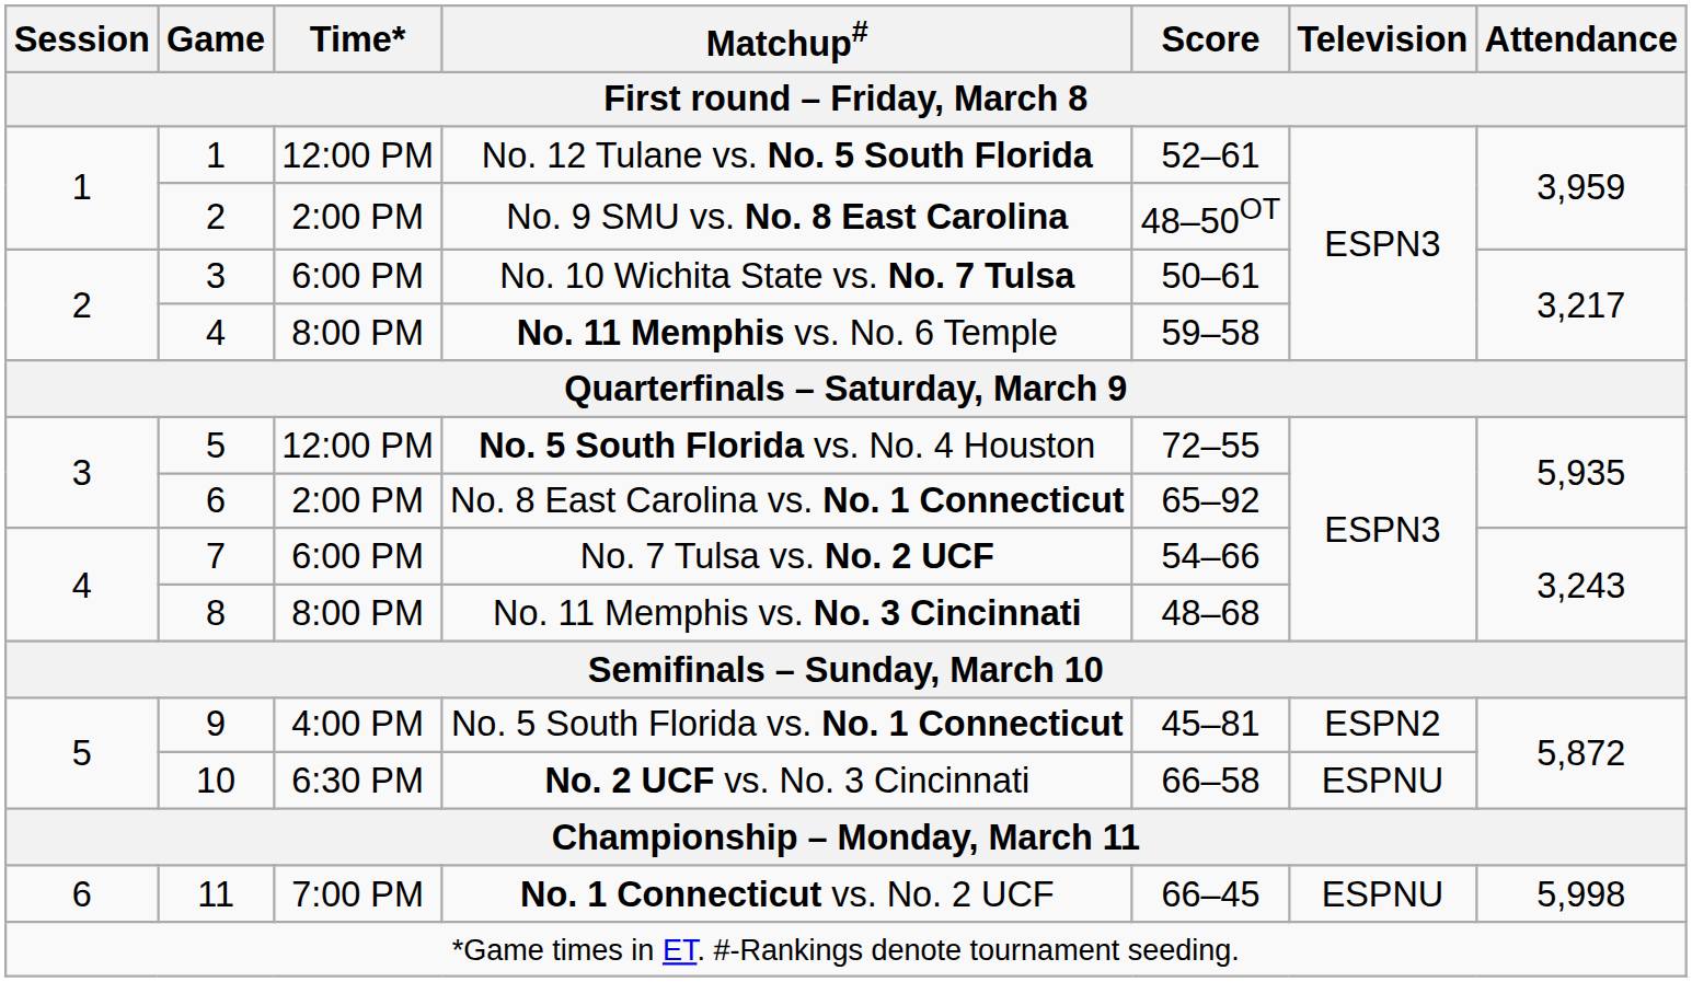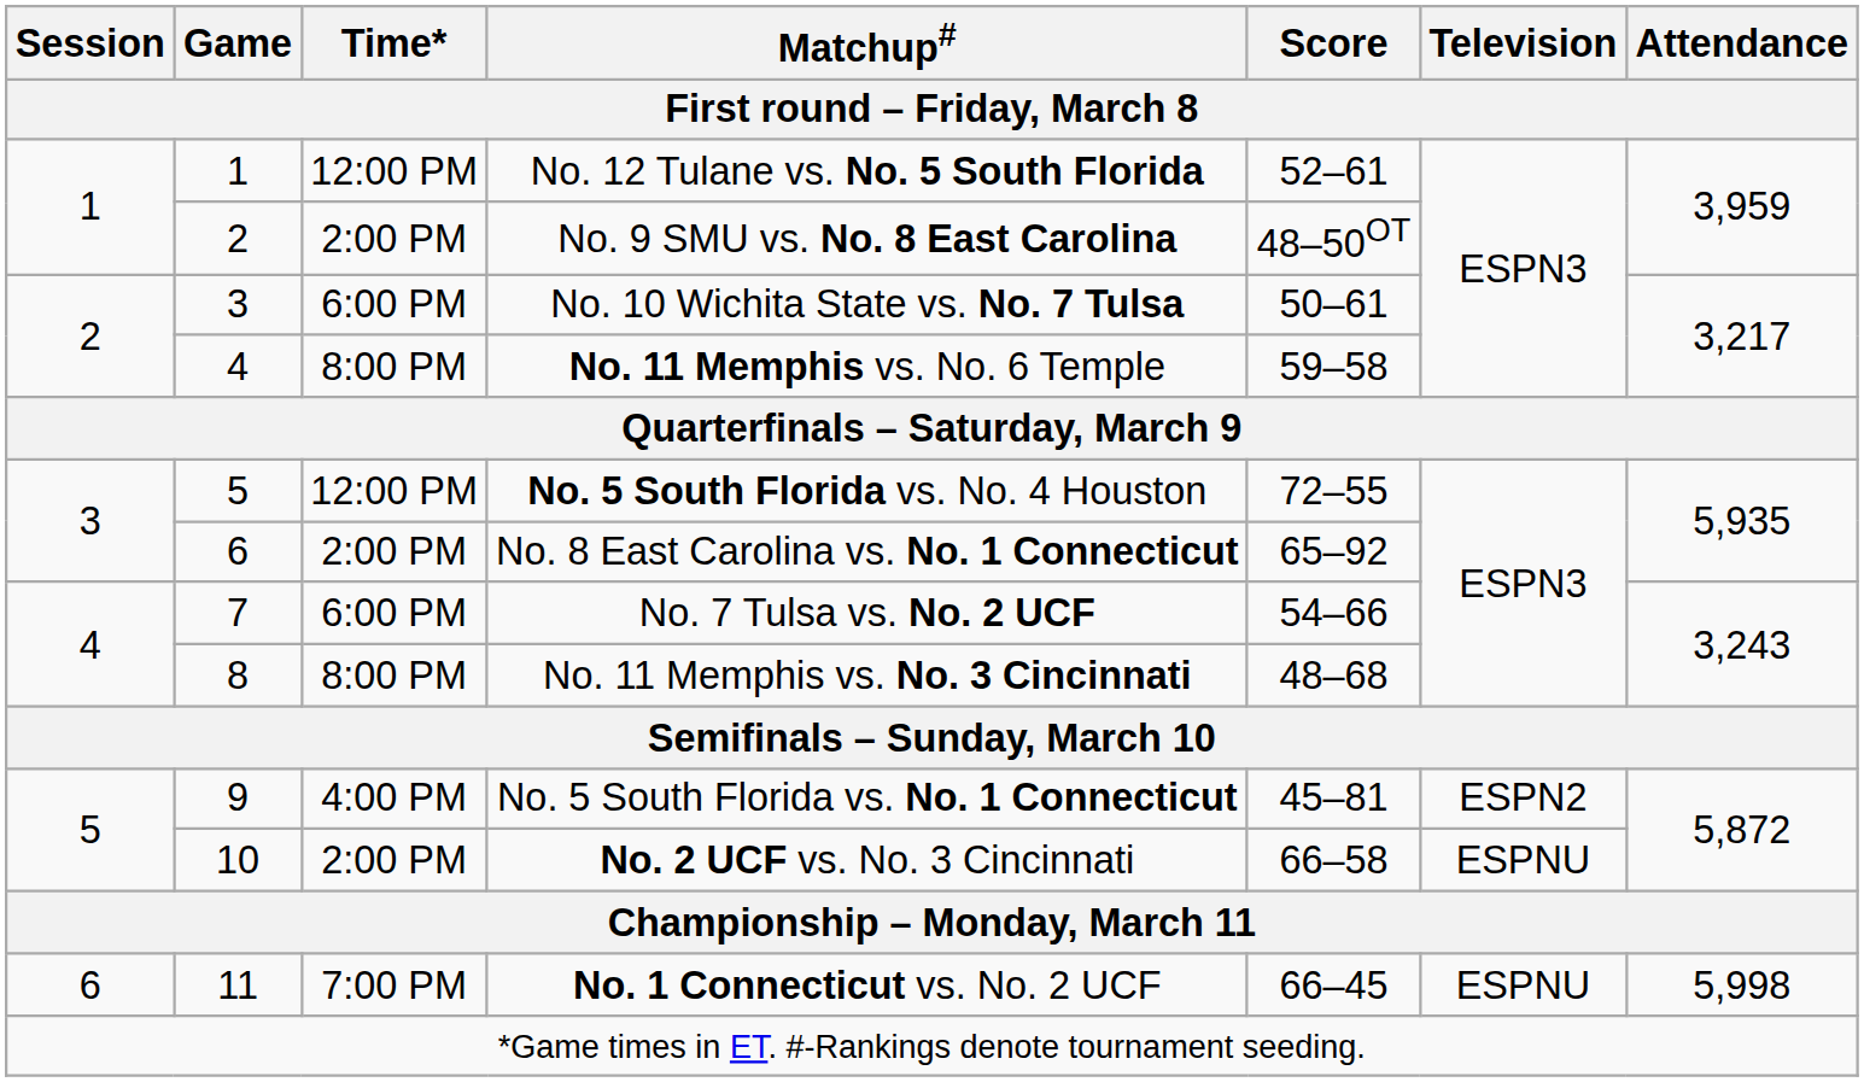No. 2 UCF vs. No. 3 Cincinnati | Time*: 6:30 PM -> 2:00 PM
